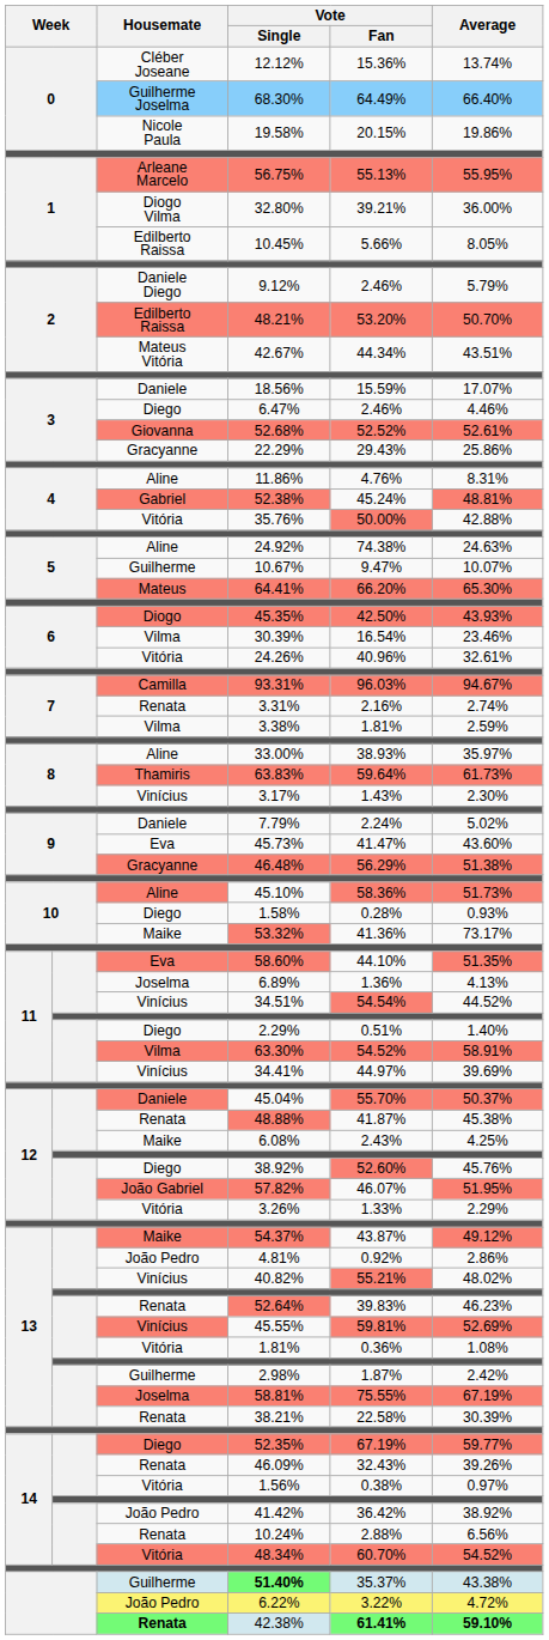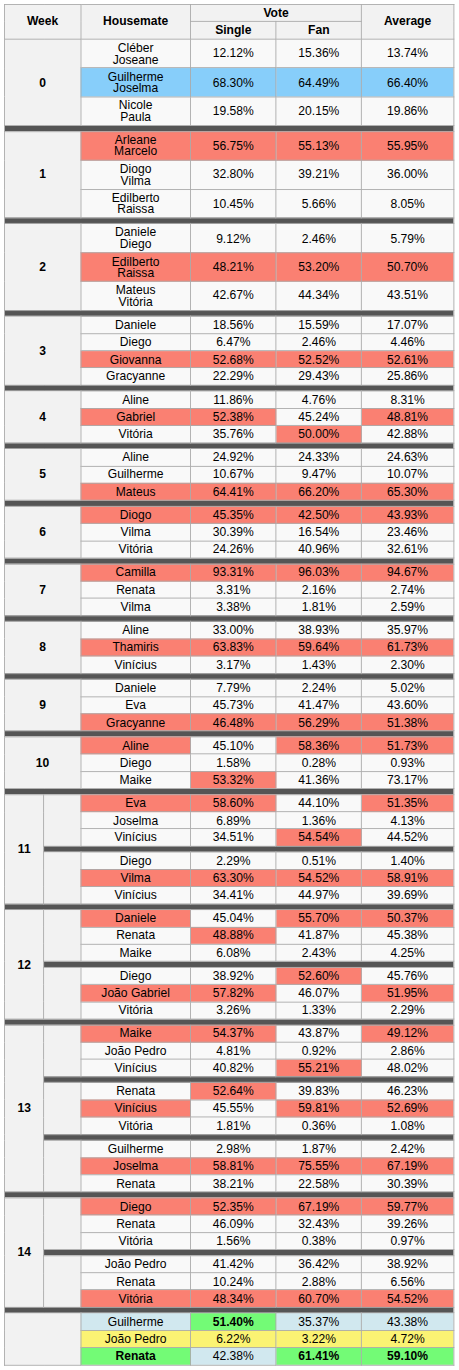24.92% | Vote / Fan: 74.38% -> 24.33%
